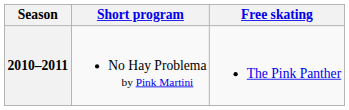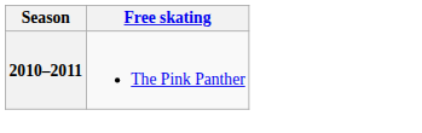- column: Short program | No Hay Problema by Pink Martini
